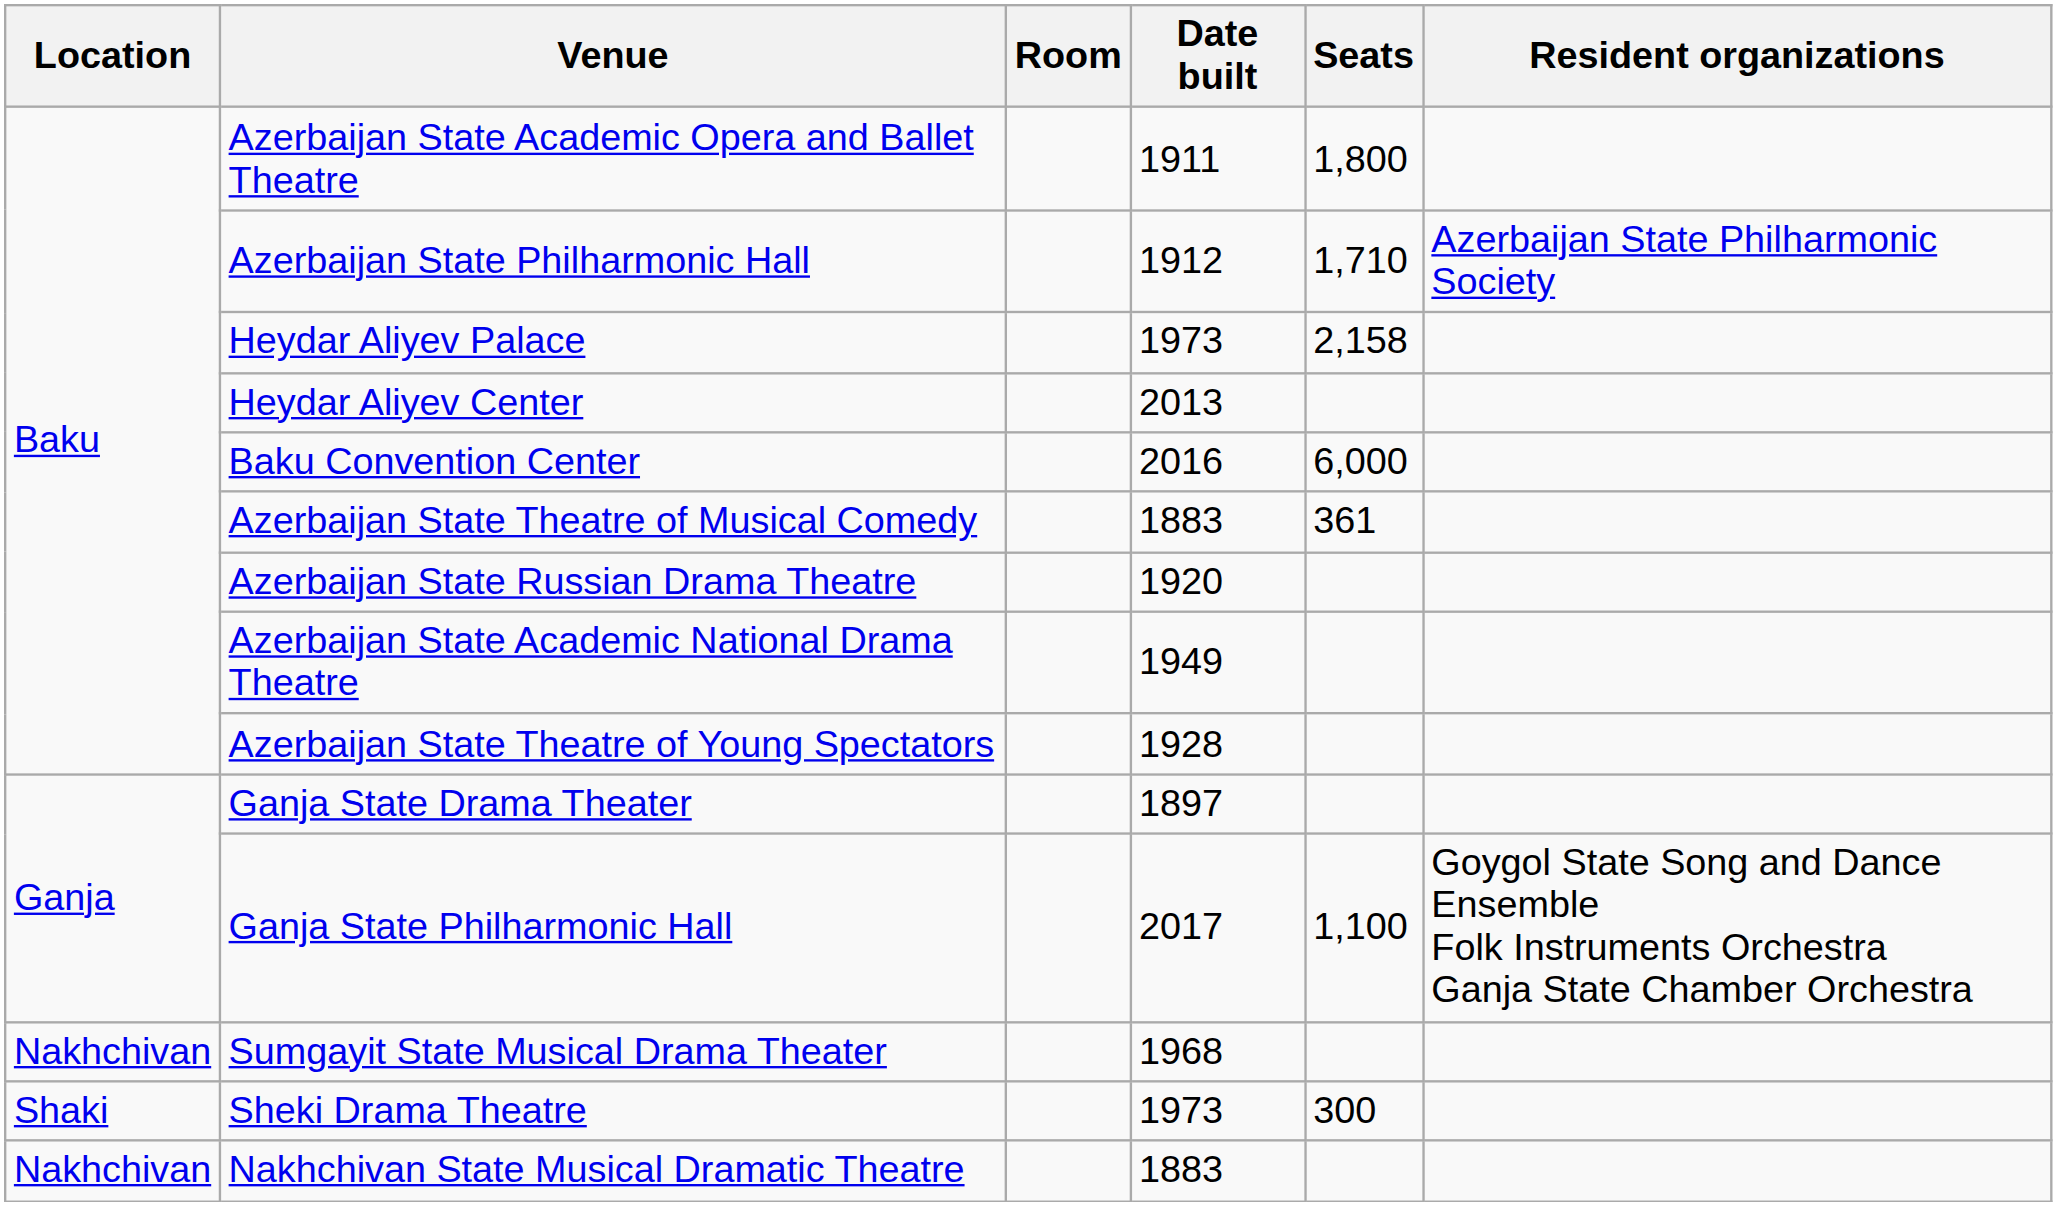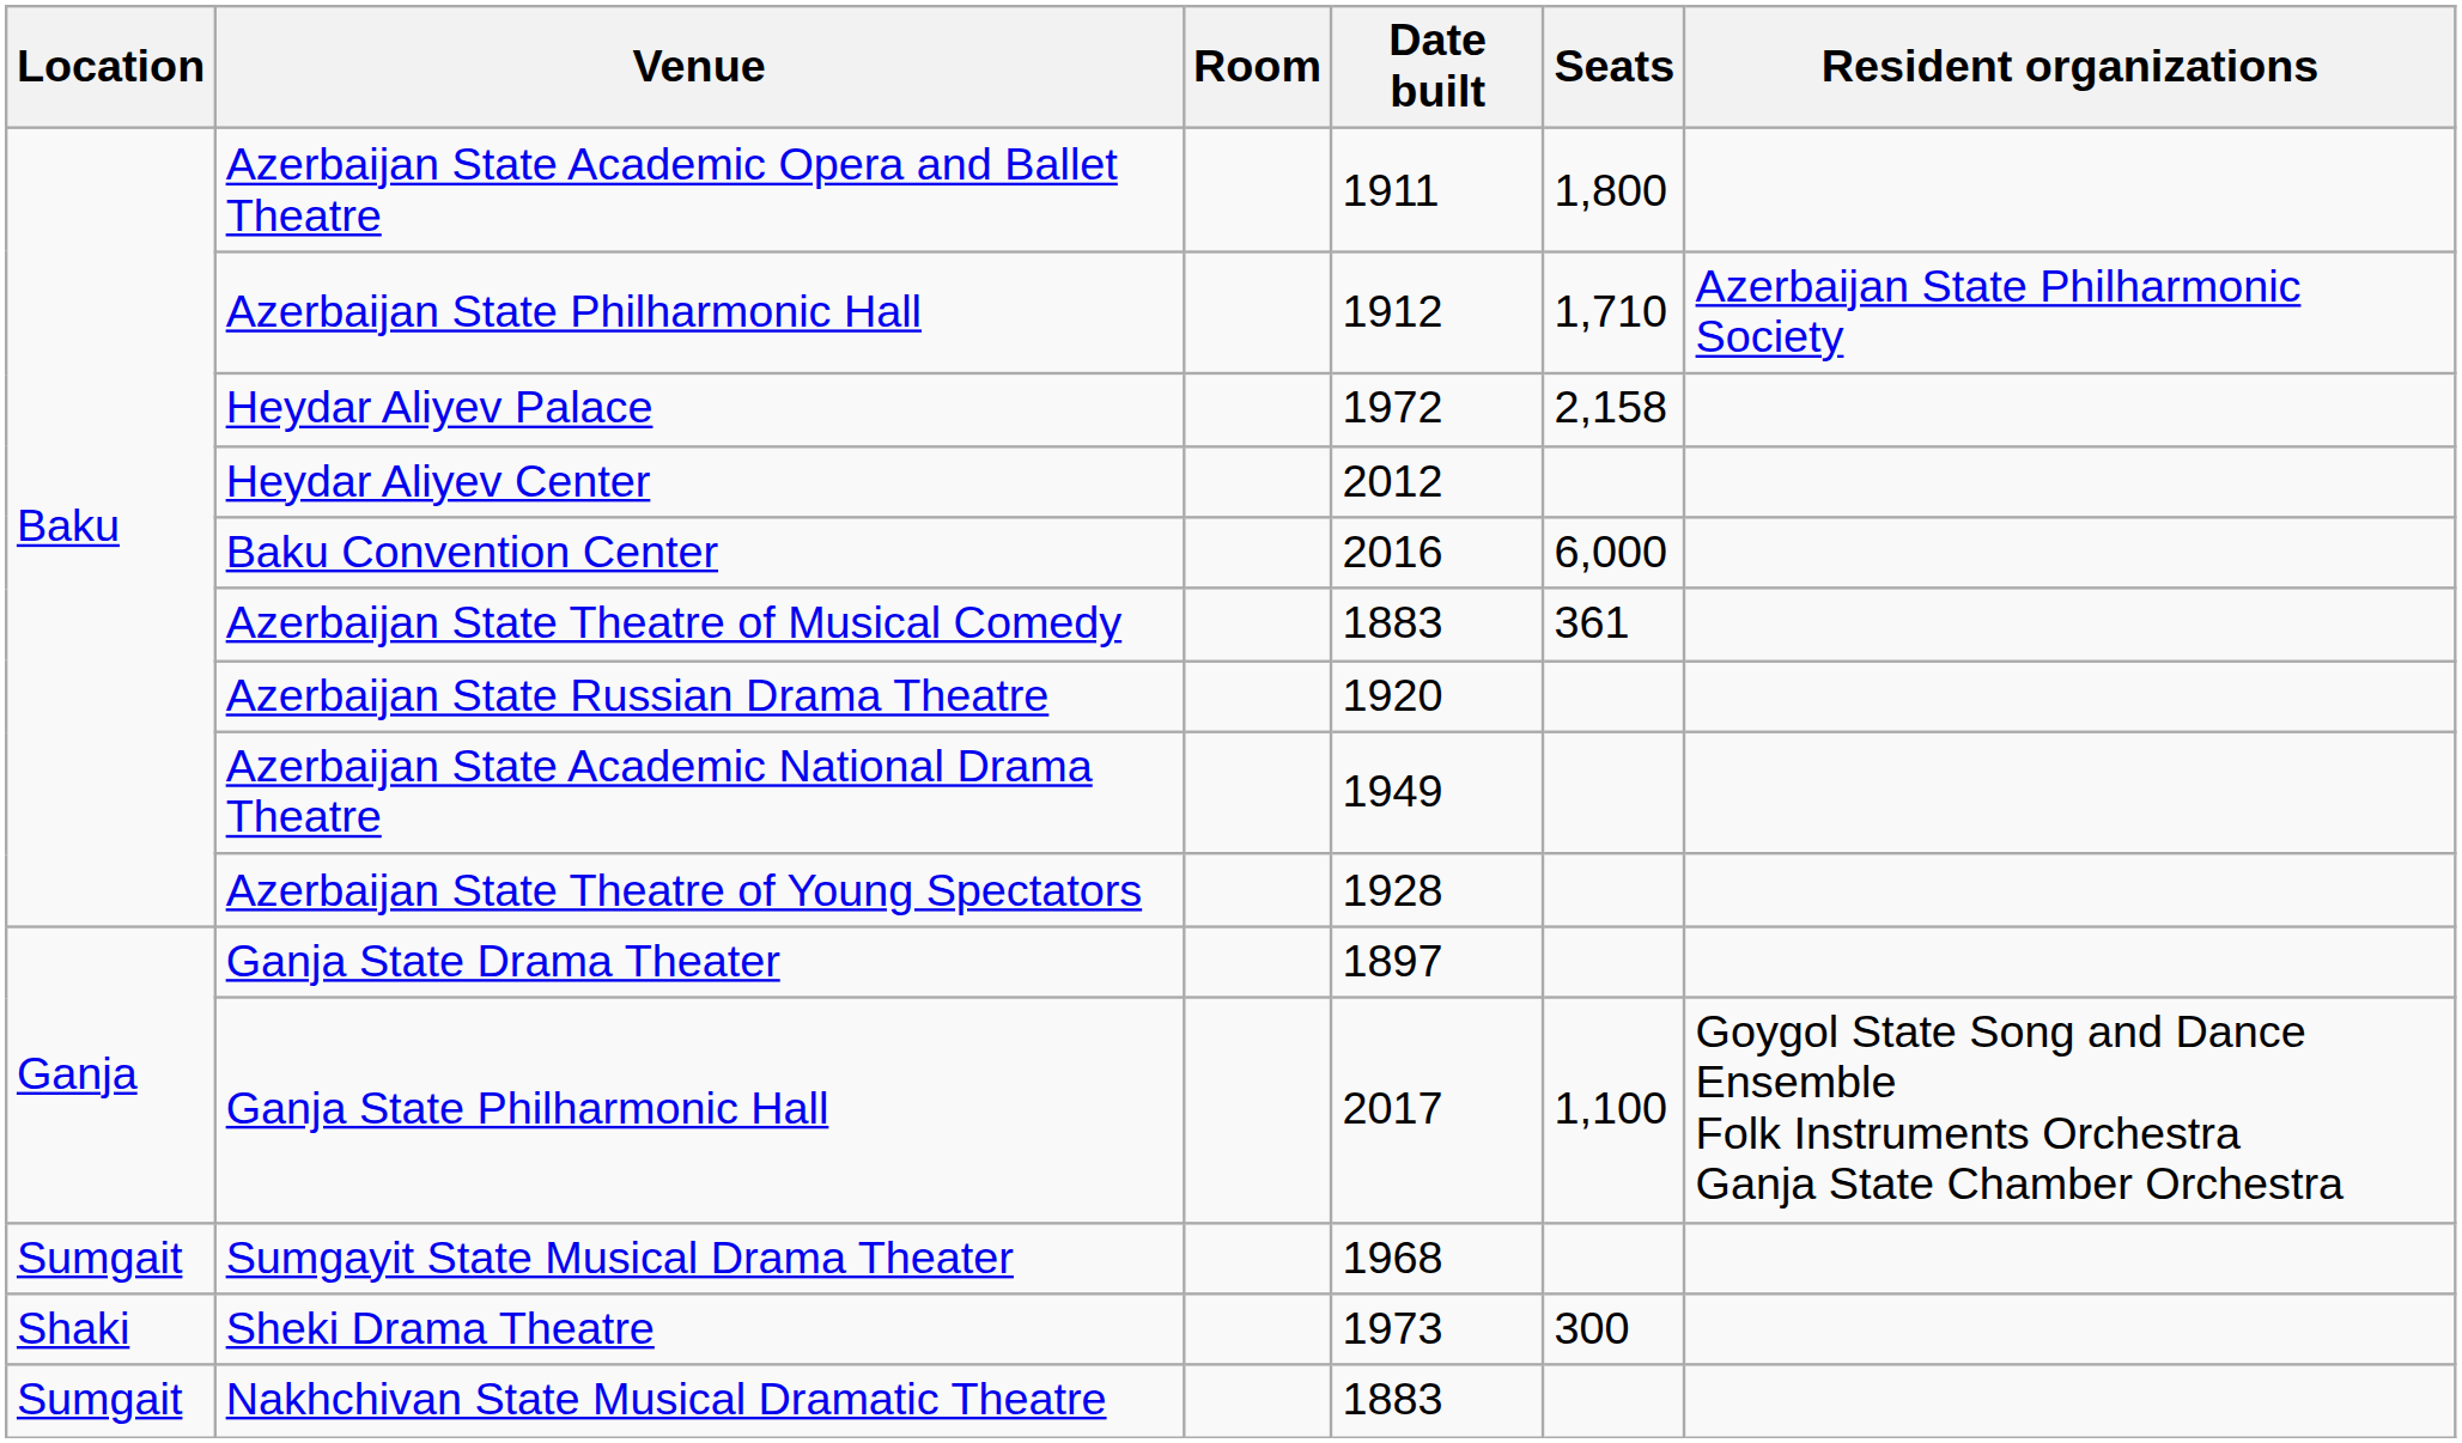Heydar Aliyev Palace | Date built: 1973 -> 1972
Heydar Aliyev Center | Date built: 2013 -> 2012
Sumgayit State Musical Drama Theater | Location: Nakhchivan -> Sumgait
Nakhchivan State Musical Dramatic Theatre | Location: Nakhchivan -> Sumgait
